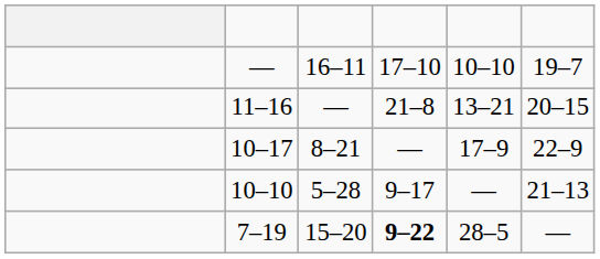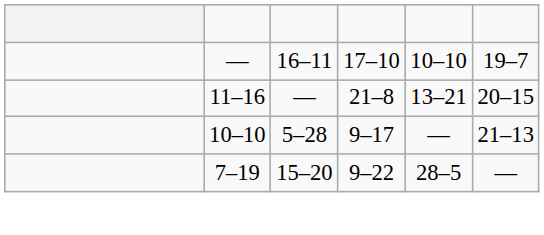- row: 10–17 | 8–21 | — | 17–9 | 22–9
7–19 | column 4: bold -> normal
